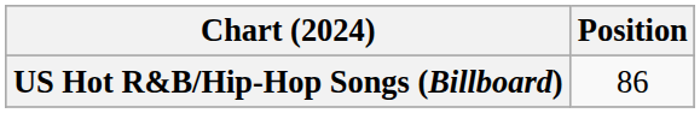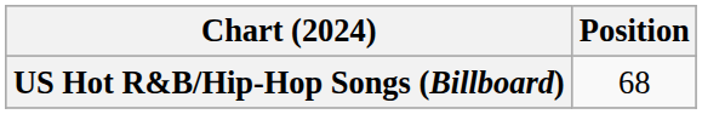US Hot R&B/Hip-Hop Songs (Billboard) | Position: 86 -> 68
